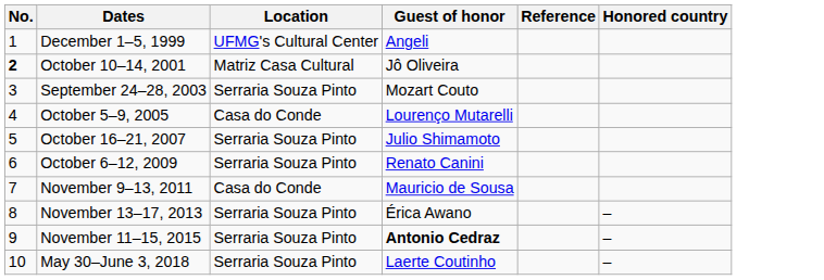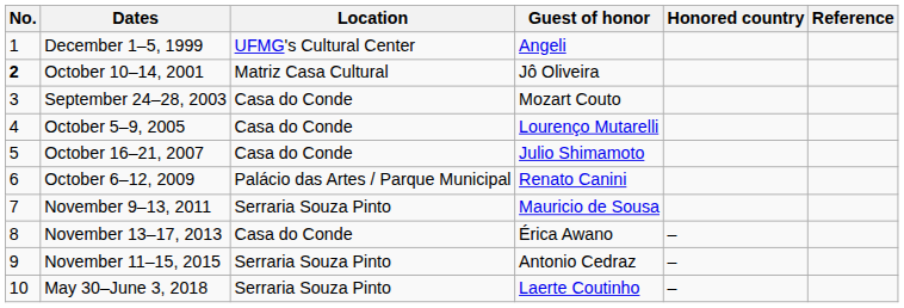columns swapped: Honored country <-> Reference
September 24–28, 2003 | Location: Serraria Souza Pinto -> Casa do Conde
October 16–21, 2007 | Location: Serraria Souza Pinto -> Casa do Conde
October 6–12, 2009 | Location: Serraria Souza Pinto -> Palácio das Artes / Parque Municipal
November 9–13, 2011 | Location: Casa do Conde -> Serraria Souza Pinto
November 13–17, 2013 | Location: Serraria Souza Pinto -> Casa do Conde
November 11–15, 2015 | Guest of honor: bold -> normal
